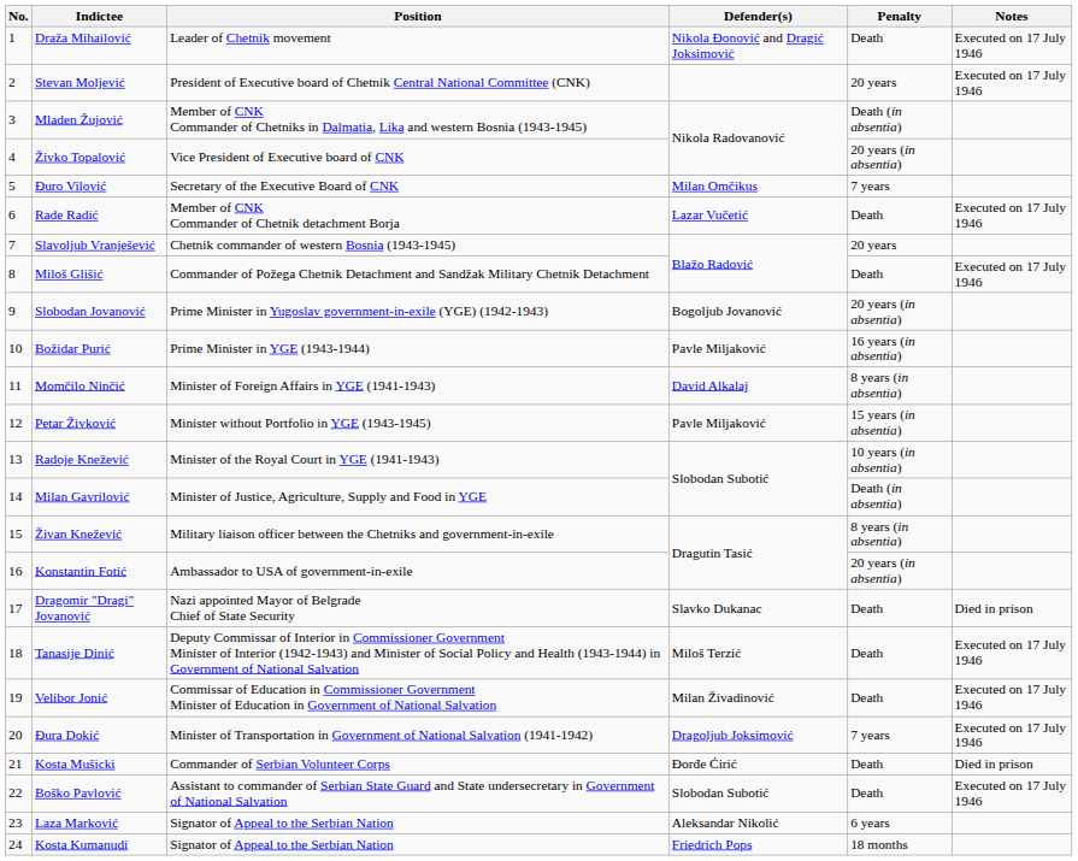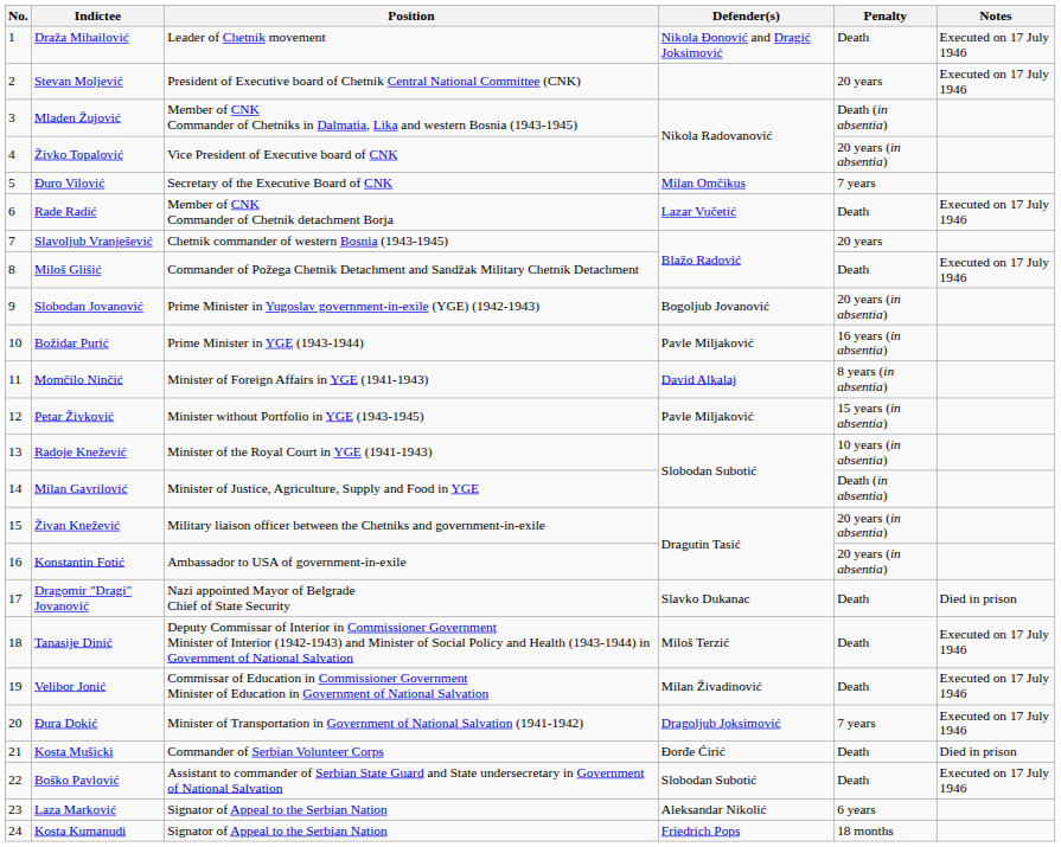Živan Knežević | Penalty: 8 years (in absentia) -> 20 years (in absentia)
